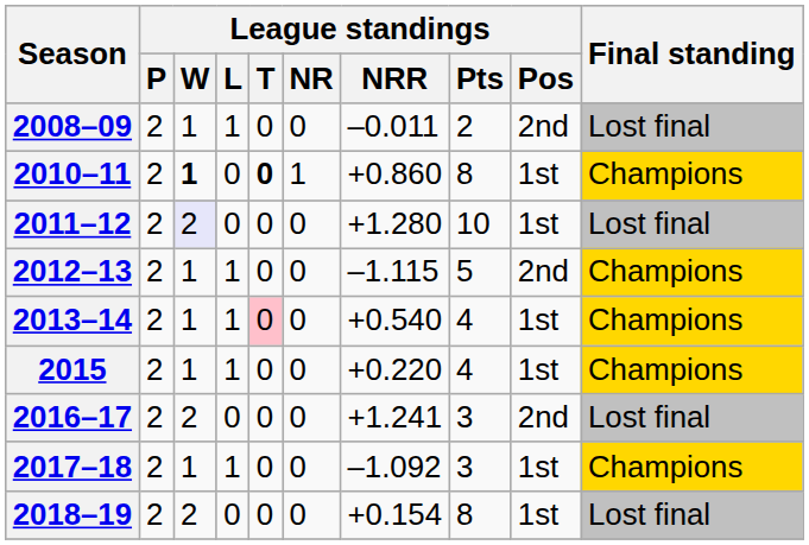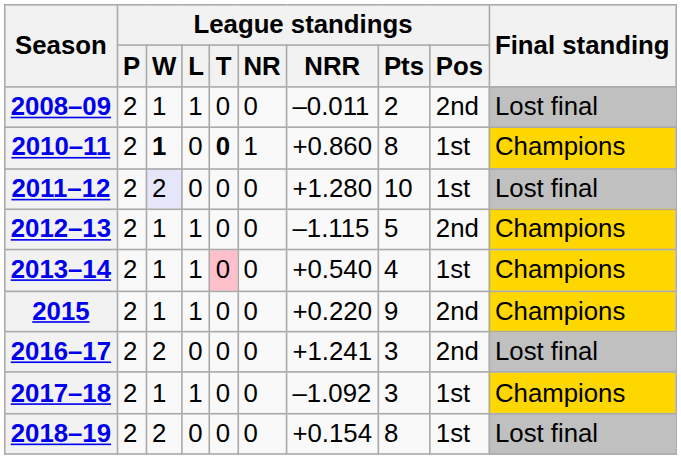2015 | League standings / Pts: 4 -> 9
2015 | League standings / Pos: 1st -> 2nd
